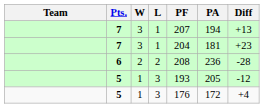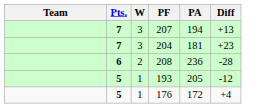- column: L | 1 | 1 | 2 | 3 | 3
